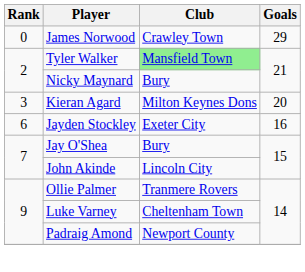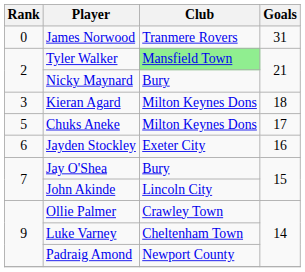James Norwood | Club: Crawley Town -> Tranmere Rovers
James Norwood | Goals: 29 -> 31
Kieran Agard | Goals: 20 -> 18
+ row: 5 | Chuks Aneke | Milton Keynes Dons | 17
Ollie Palmer | Club: Tranmere Rovers -> Crawley Town
